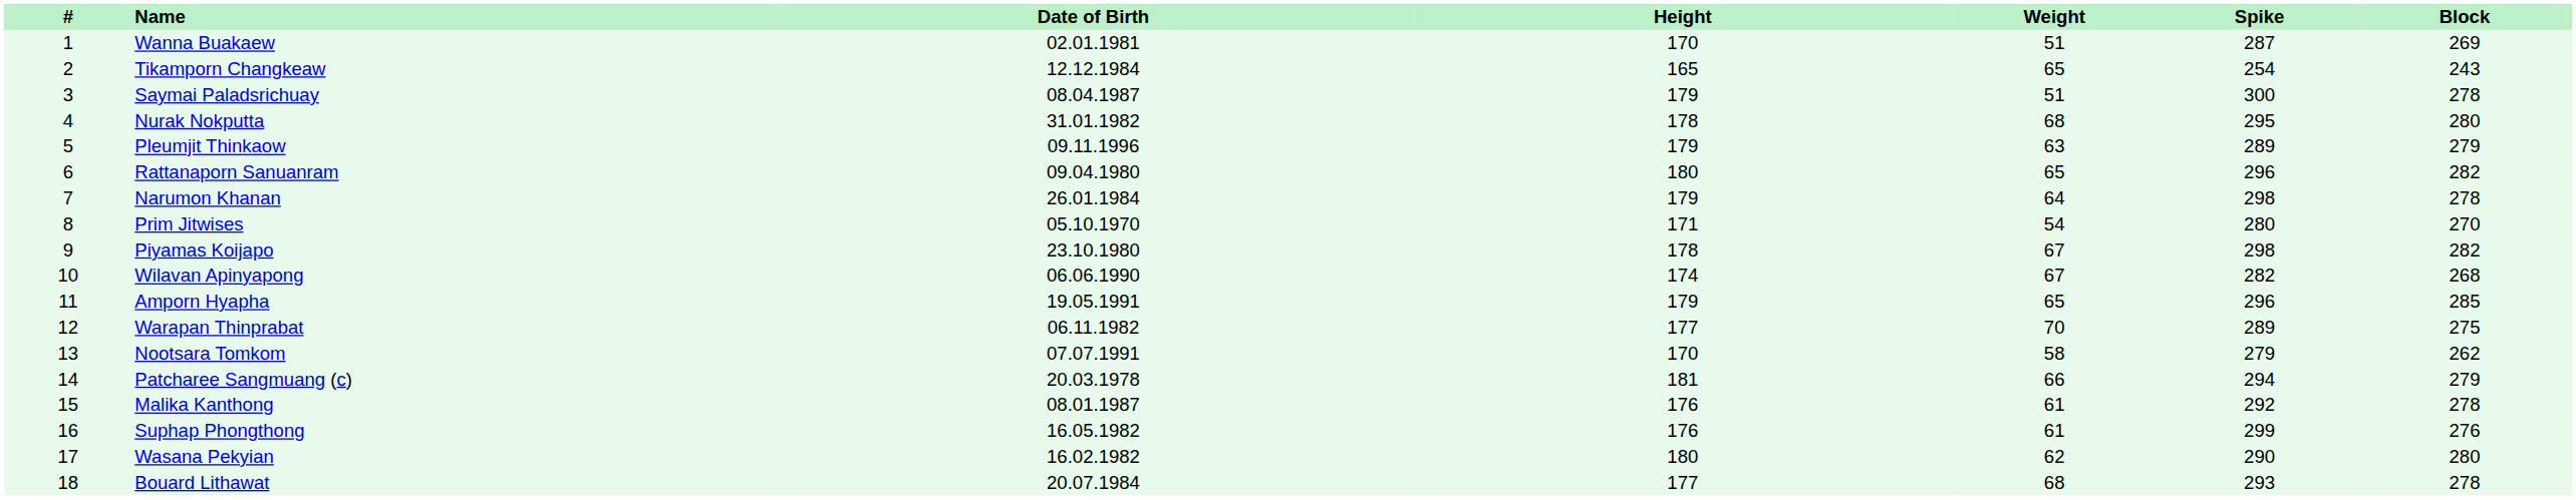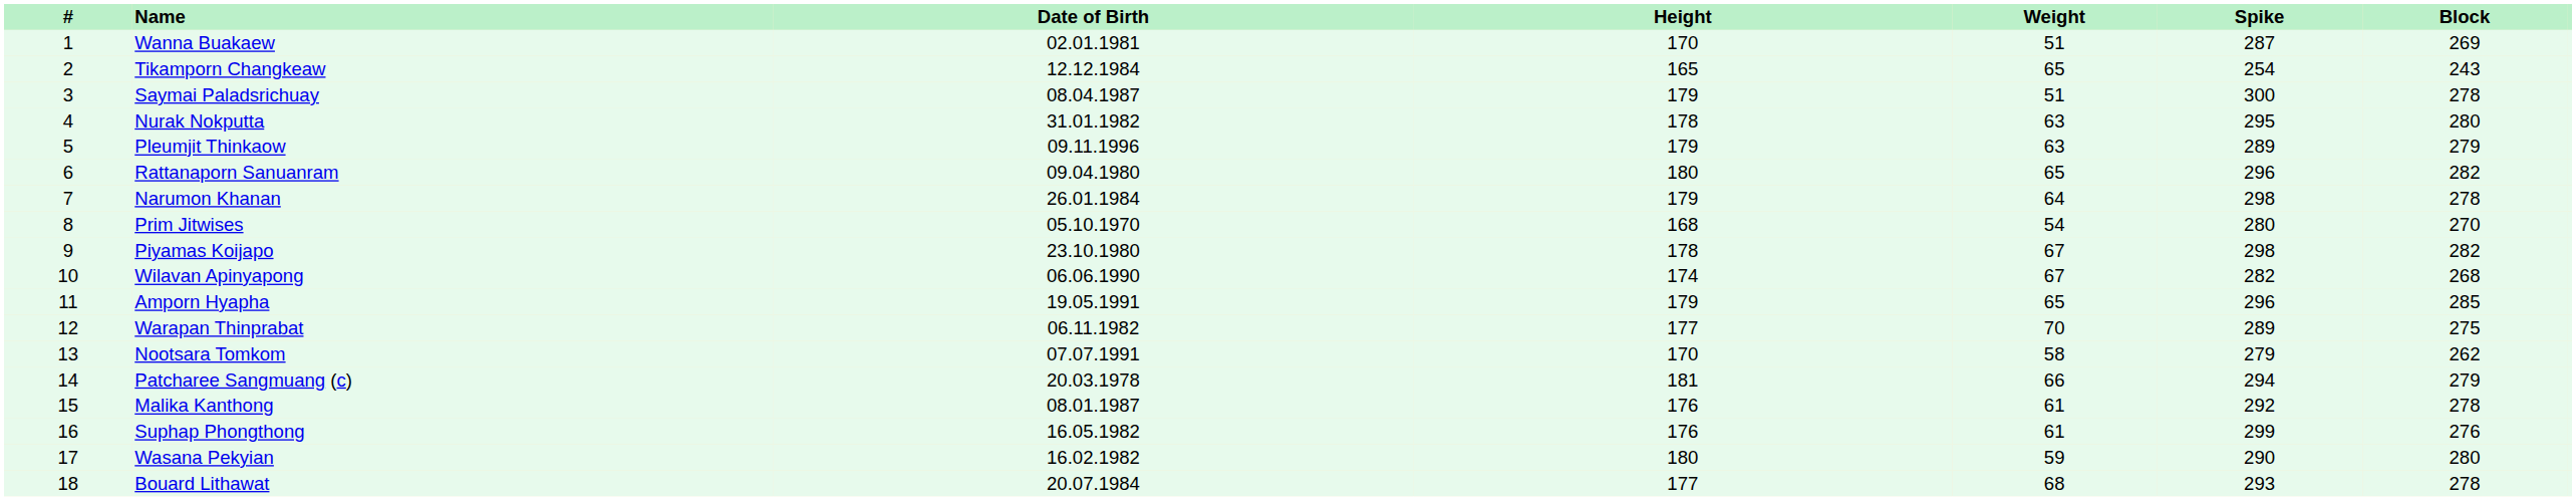Nurak Nokputta | Weight: 68 -> 63
Prim Jitwises | Height: 171 -> 168
Wasana Pekyian | Weight: 62 -> 59
